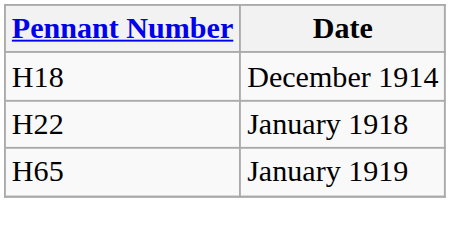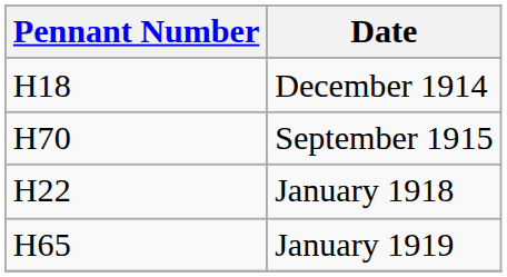+ row: H70 | September 1915
